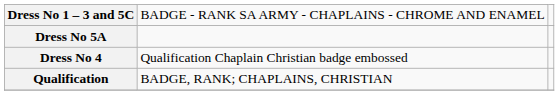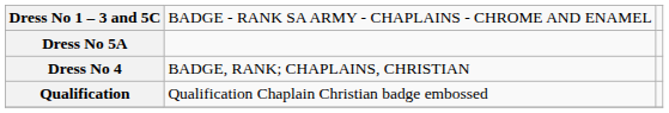Dress No 4 | column 2: Qualification Chaplain Christian badge embossed -> BADGE, RANK; CHAPLAINS, CHRISTIAN
Qualification | column 2: BADGE, RANK; CHAPLAINS, CHRISTIAN -> Qualification Chaplain Christian badge embossed
